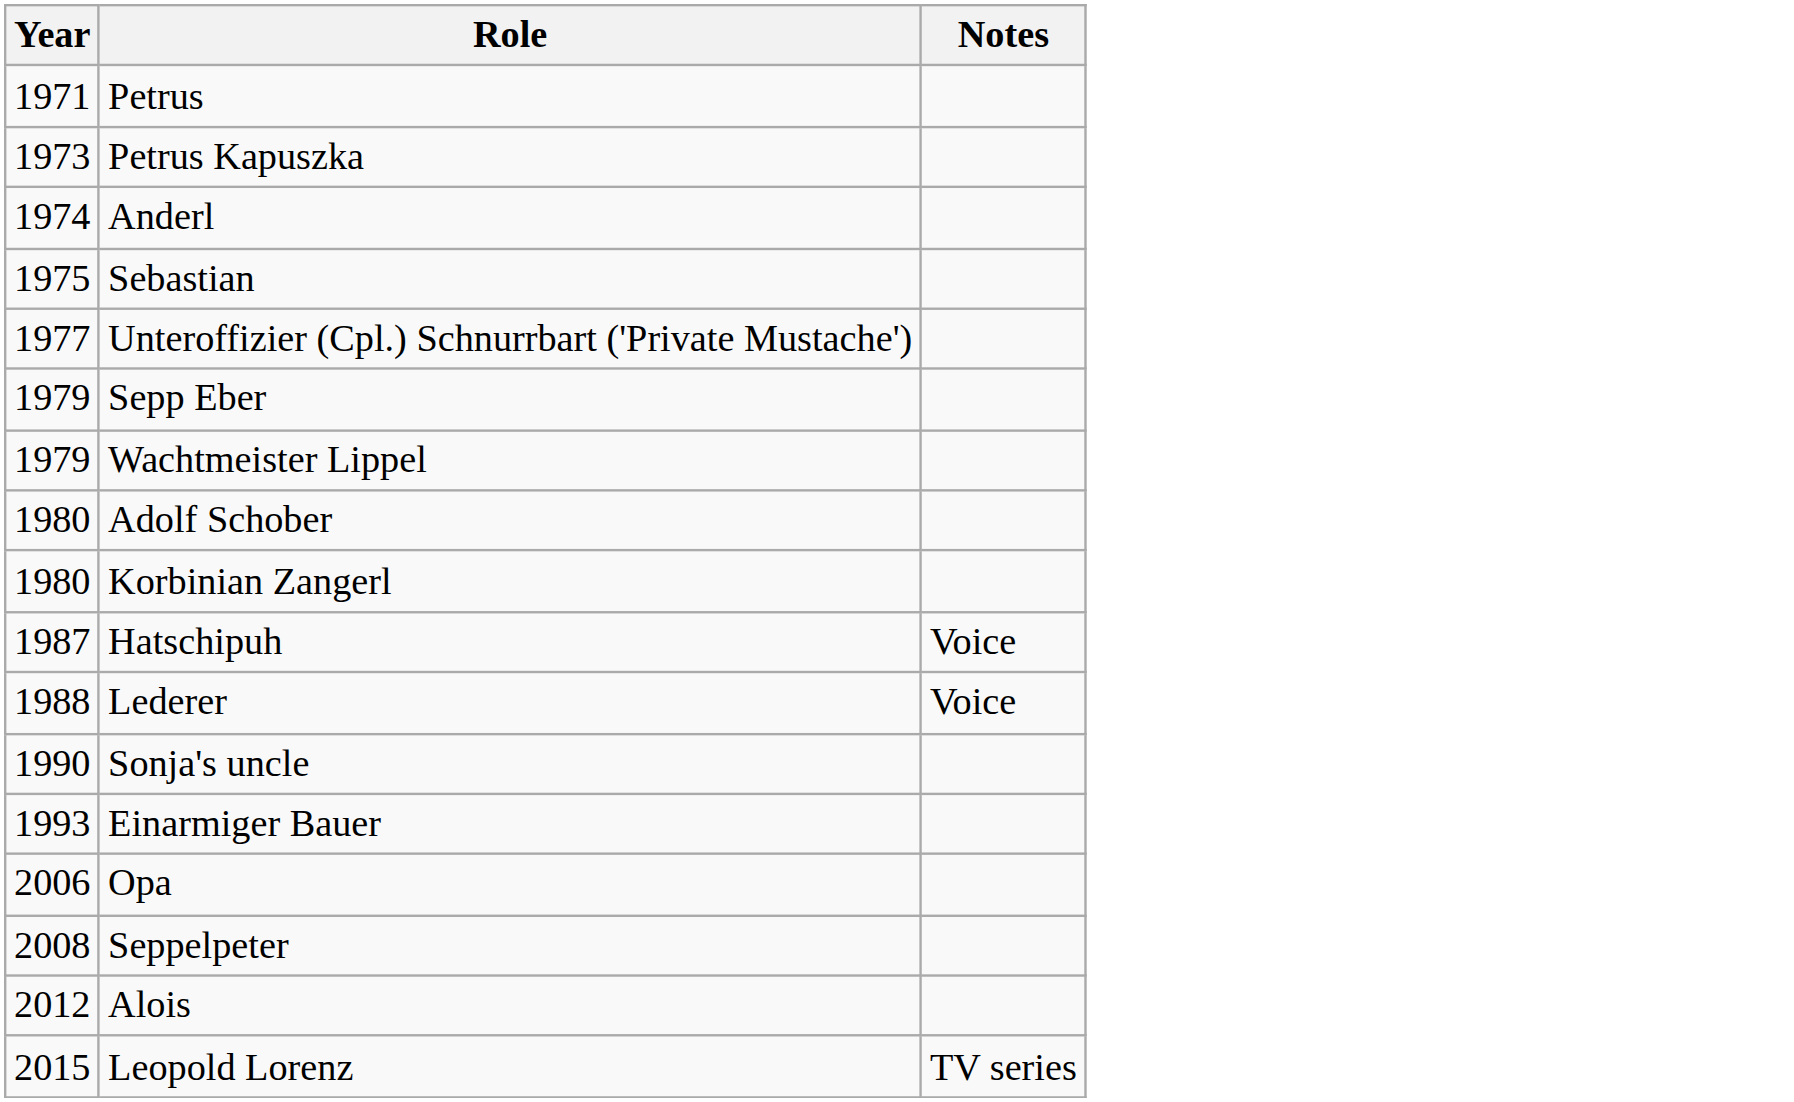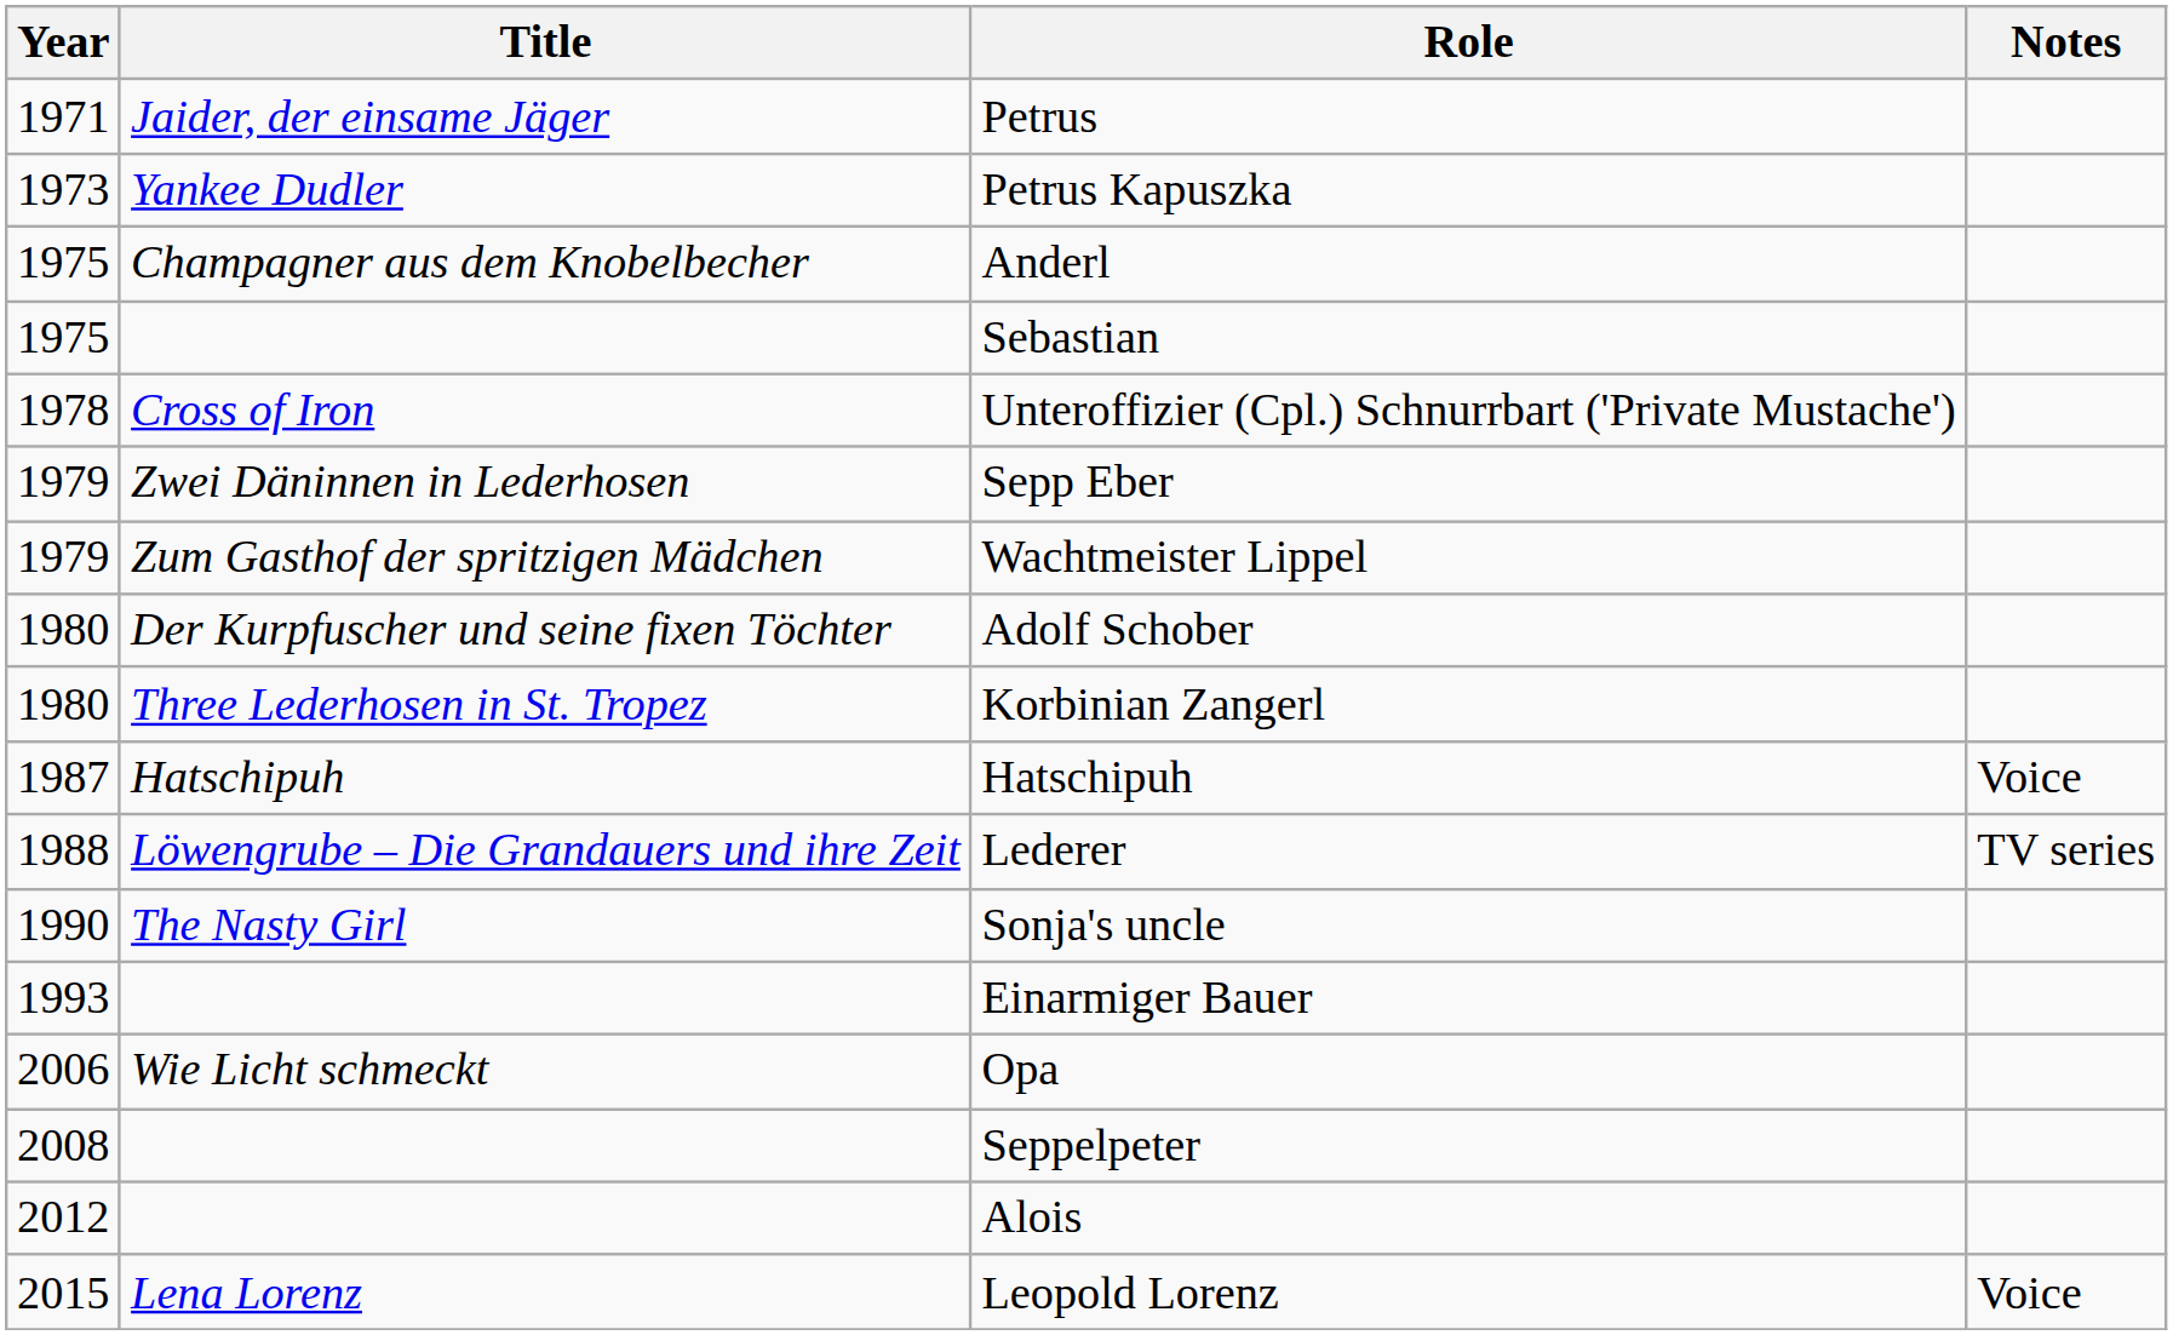+ column: Title | Jaider, der einsame Jäger | Yankee Dudler | Champagner aus dem Knobelbecher | Cross of Iron | Zwei Däninnen in Lederhosen | Zum Gasthof der spritzigen Mädchen | Der Kurpfuscher und seine fixen Töchter | Three Lederhosen in St. Tropez | Hatschipuh | Löwengrube – Die Grandauers und ihre Zeit | The Nasty Girl | Wie Licht schmeckt | Lena Lorenz
Anderl | Year: 1974 -> 1975
Unteroffizier (Cpl.) Schnurrbart ('Private Mustache') | Year: 1977 -> 1978
Lederer | Notes: Voice -> TV series
Leopold Lorenz | Notes: TV series -> Voice
